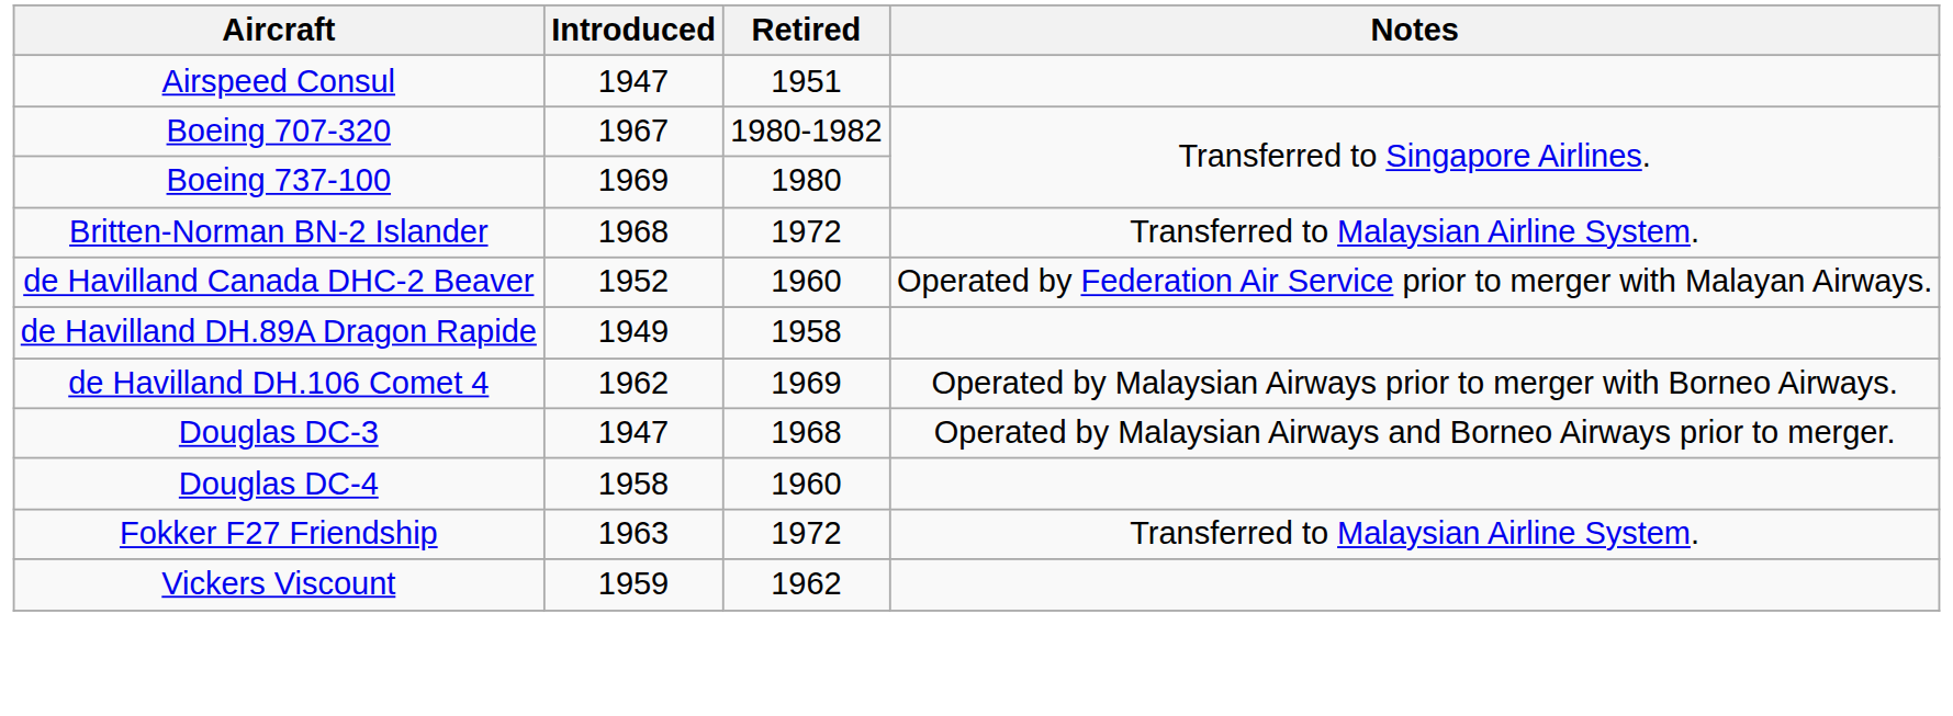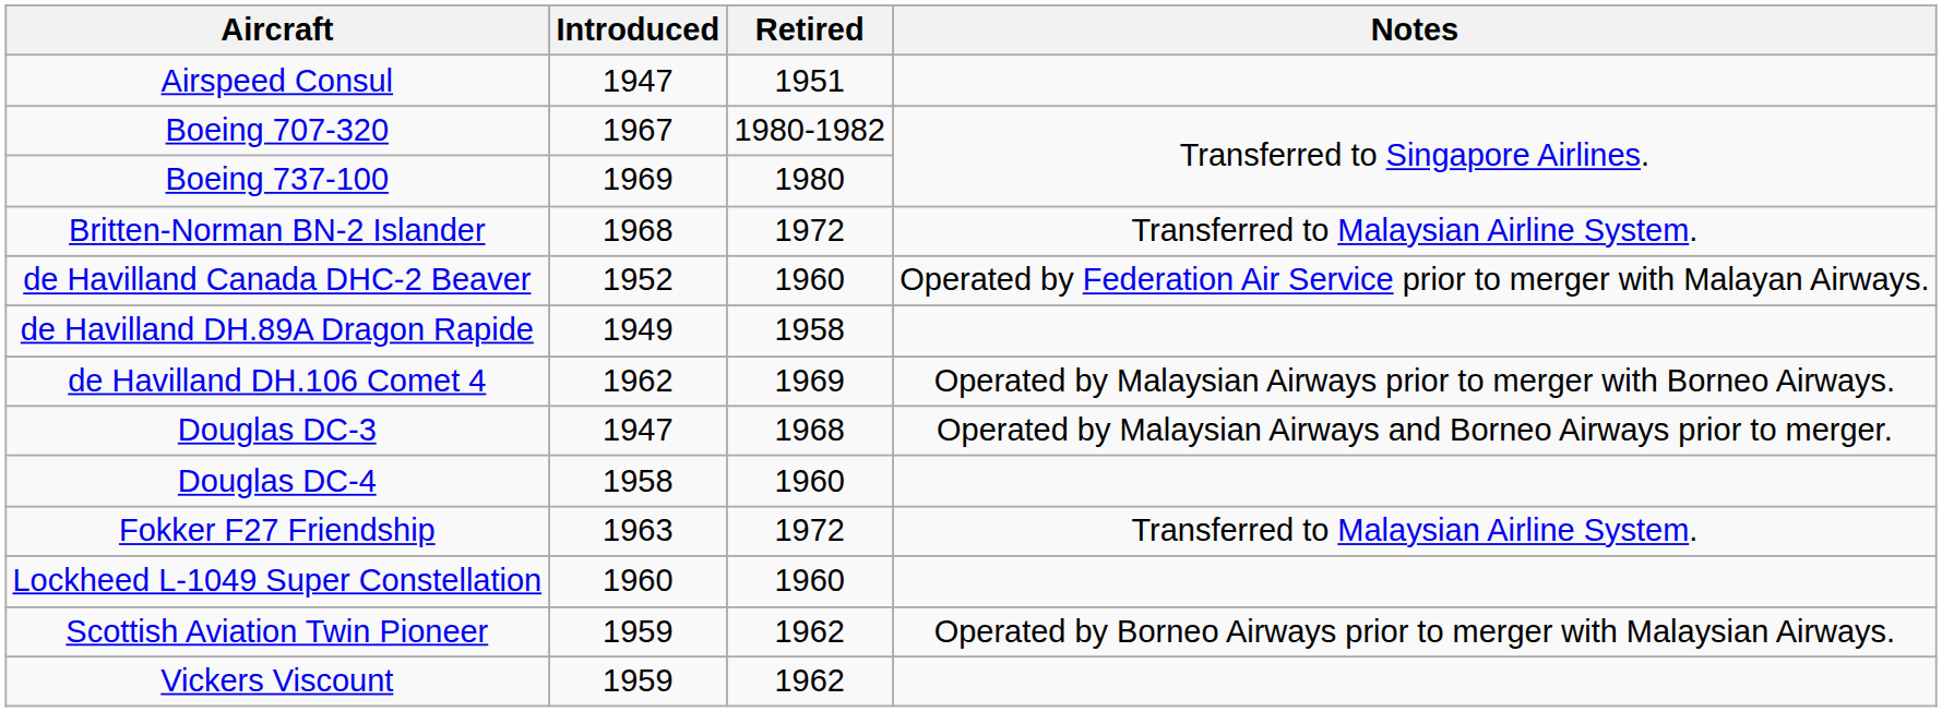+ row: Lockheed L-1049 Super Constellation | 1960 | 1960
+ row: Scottish Aviation Twin Pioneer | 1959 | 1962 | Operated by Borneo Airways prior to merger with Malaysian Airways.
